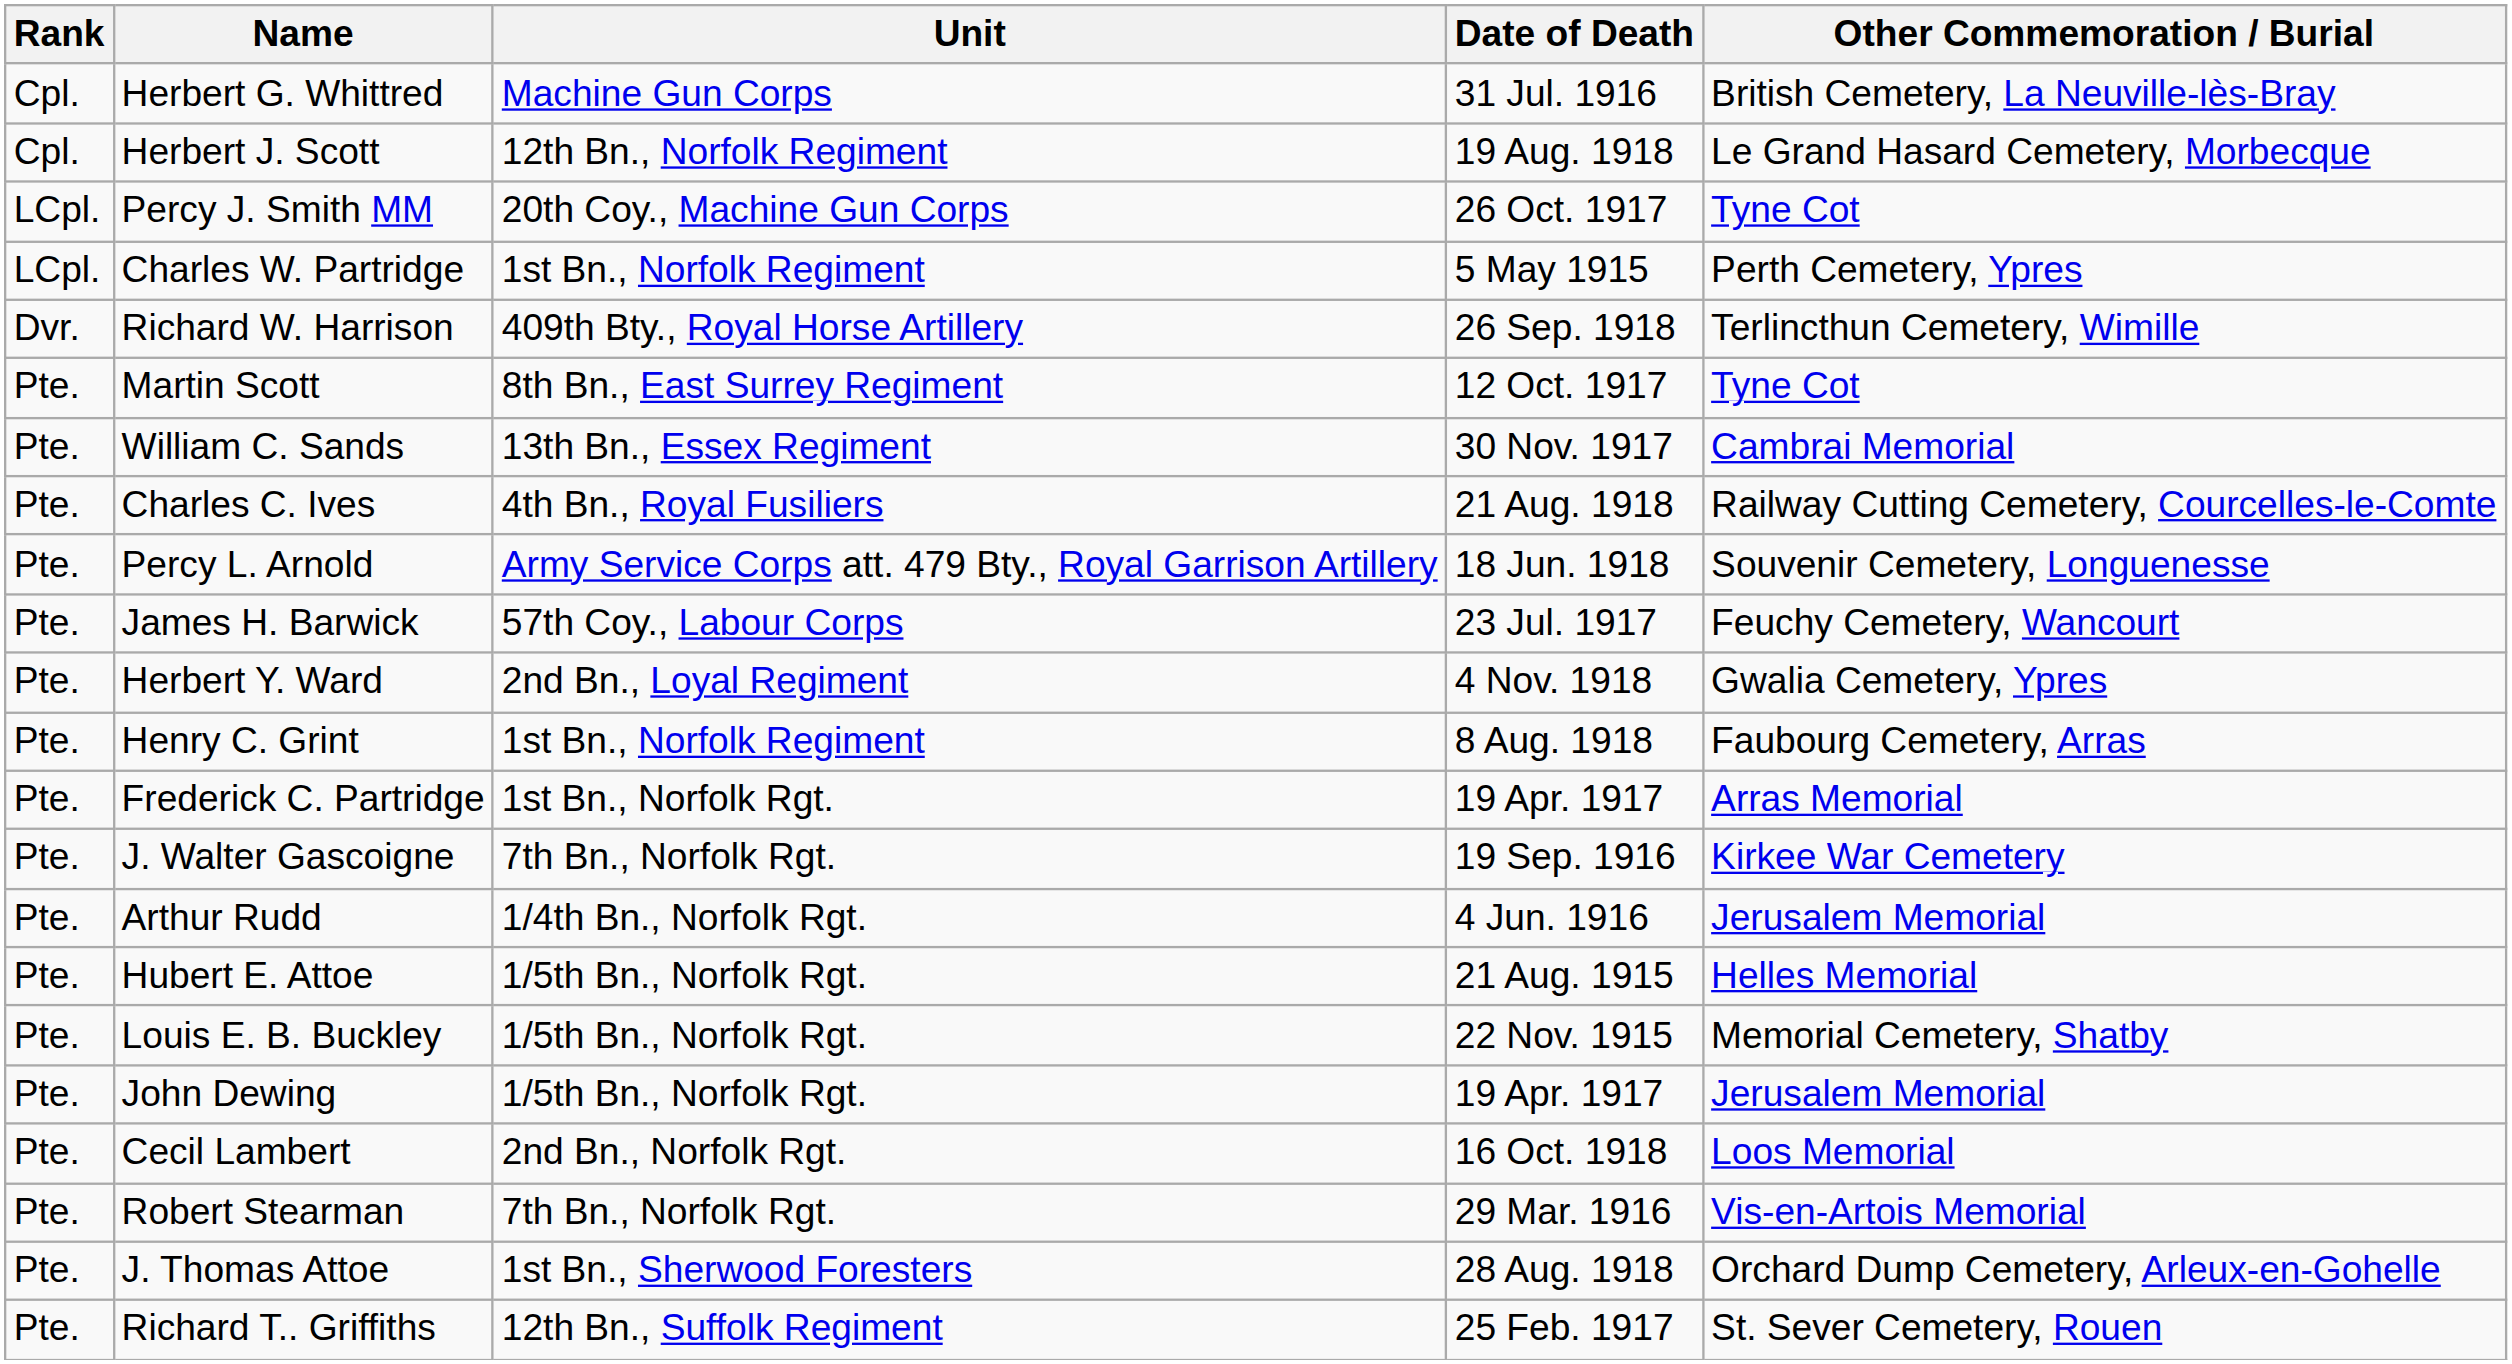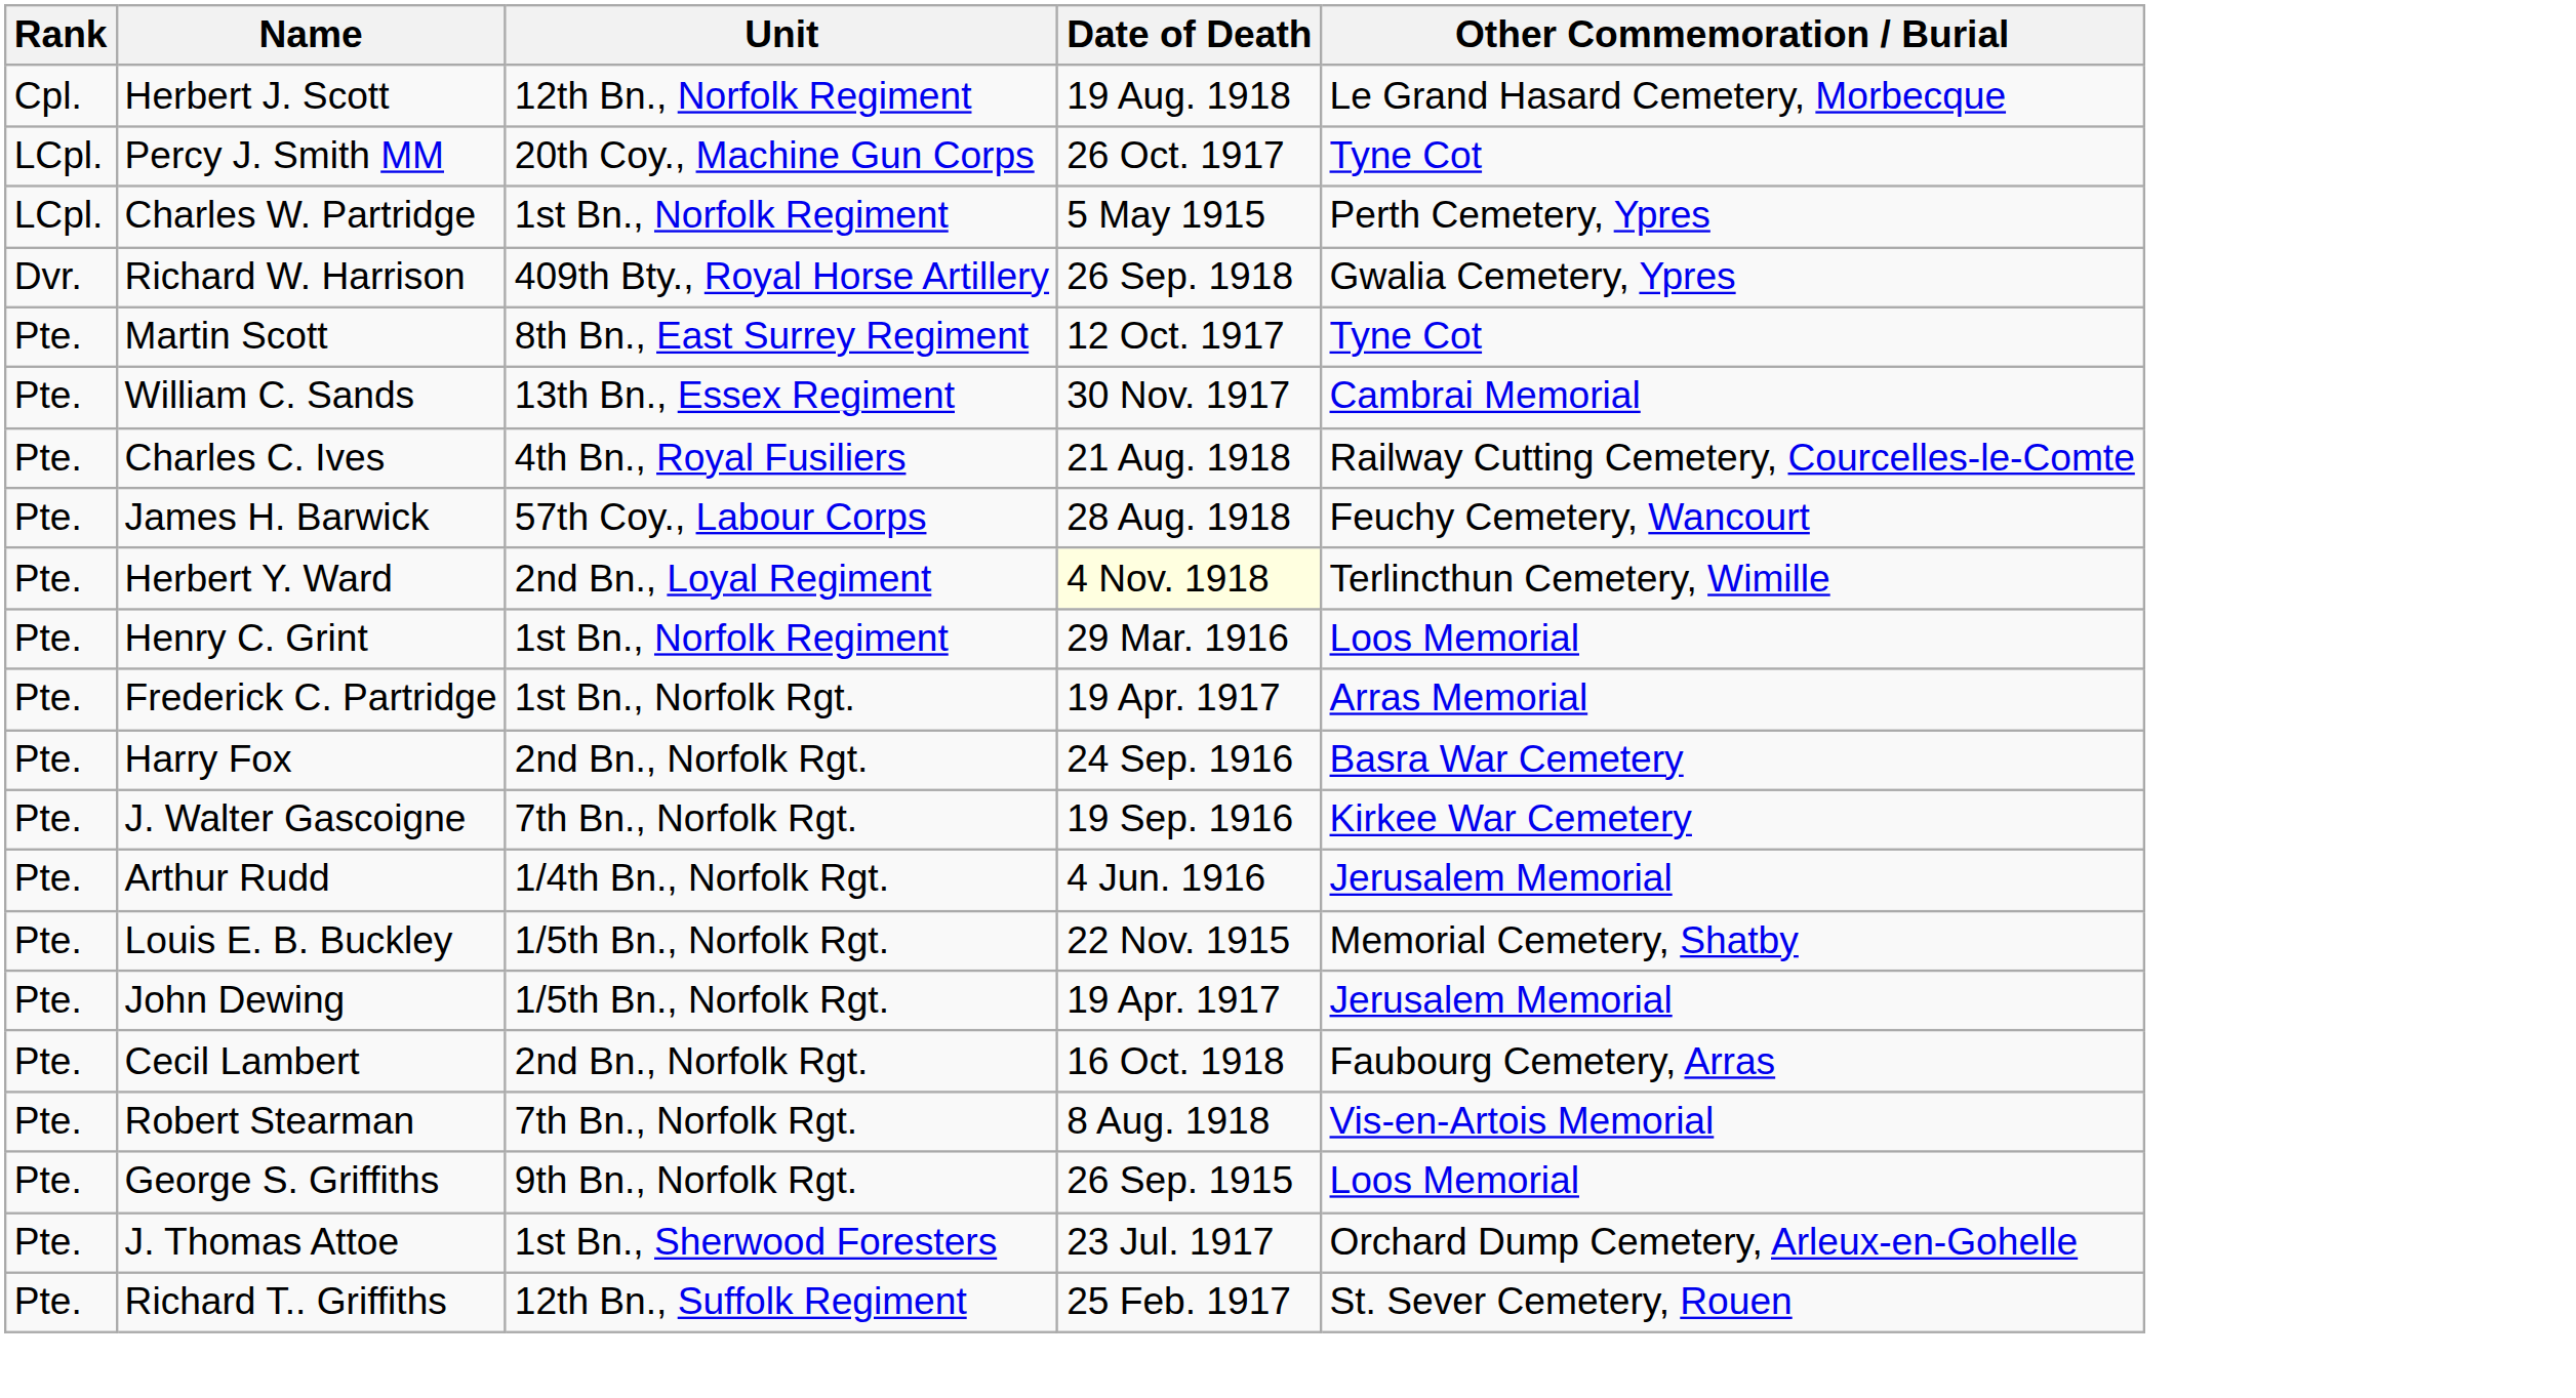- row: Cpl. | Herbert G. Whittred | Machine Gun Corps | 31 Jul. 1916 | British Cemetery, La Neuville-lès-Bray
Richard W. Harrison | Other Commemoration / Burial: Terlincthun Cemetery, Wimille -> Gwalia Cemetery, Ypres
- row: Pte. | Percy L. Arnold | Army Service Corps att. 479 Bty., Royal Garrison Artillery | 18 Jun. 1918 | Souvenir Cemetery, Longuenesse
James H. Barwick | Date of Death: 23 Jul. 1917 -> 28 Aug. 1918
Herbert Y. Ward | Date of Death: no background -> lightyellow background
Herbert Y. Ward | Other Commemoration / Burial: Gwalia Cemetery, Ypres -> Terlincthun Cemetery, Wimille
Henry C. Grint | Date of Death: 8 Aug. 1918 -> 29 Mar. 1916
Henry C. Grint | Other Commemoration / Burial: Faubourg Cemetery, Arras -> Loos Memorial
+ row: Pte. | Harry Fox | 2nd Bn., Norfolk Rgt. | 24 Sep. 1916 | Basra War Cemetery
- row: Pte. | Hubert E. Attoe | 1/5th Bn., Norfolk Rgt. | 21 Aug. 1915 | Helles Memorial
Cecil Lambert | Other Commemoration / Burial: Loos Memorial -> Faubourg Cemetery, Arras
Robert Stearman | Date of Death: 29 Mar. 1916 -> 8 Aug. 1918
+ row: Pte. | George S. Griffiths | 9th Bn., Norfolk Rgt. | 26 Sep. 1915 | Loos Memorial
J. Thomas Attoe | Date of Death: 28 Aug. 1918 -> 23 Jul. 1917
